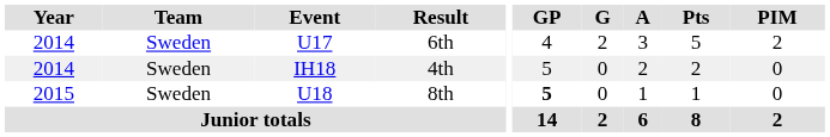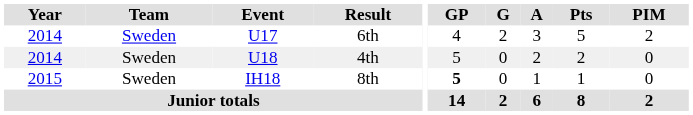4th | Event: IH18 -> U18
8th | Event: U18 -> IH18
